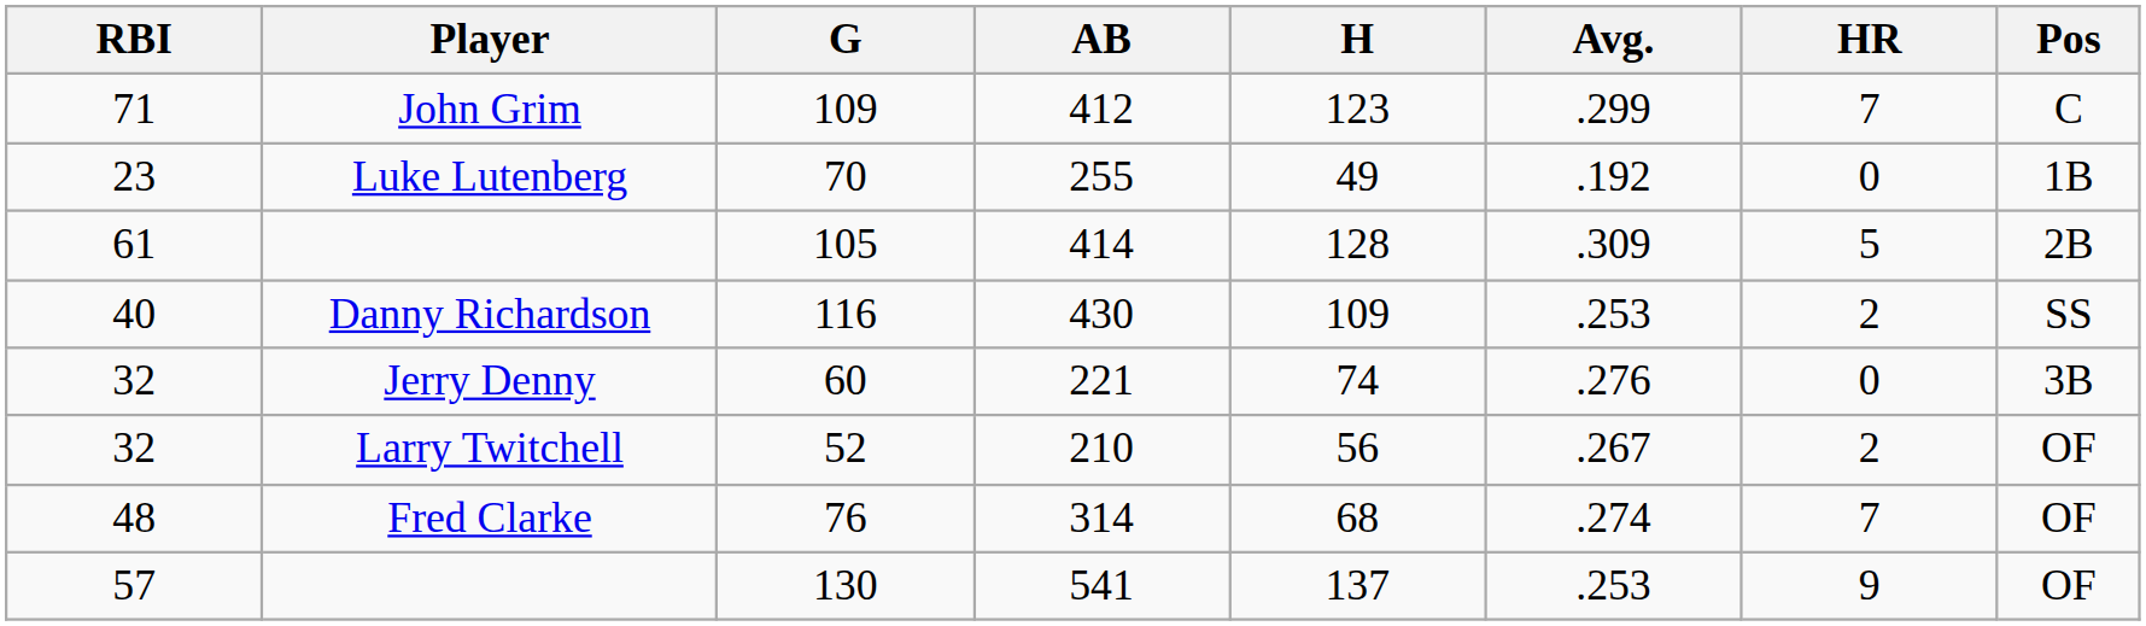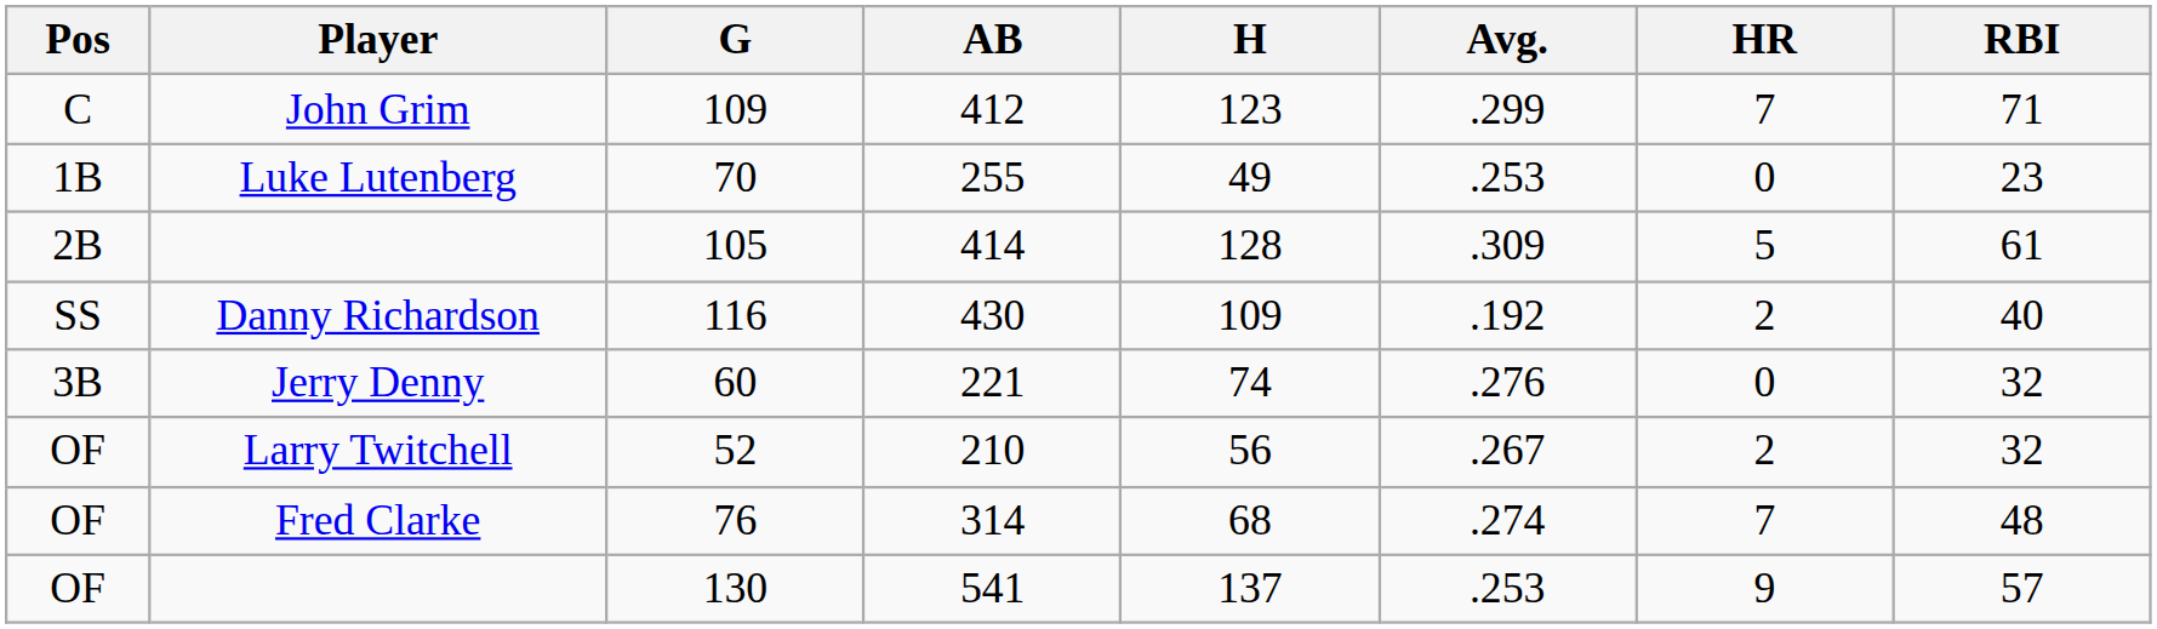columns swapped: Pos <-> RBI
70 | Avg.: .192 -> .253
116 | Avg.: .253 -> .192
